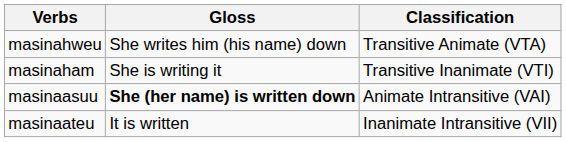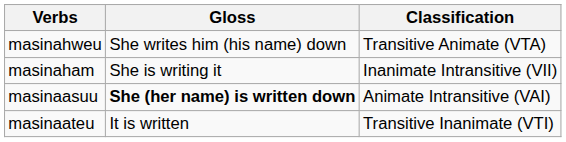masinaham | Classification: Transitive Inanimate (VTI) -> Inanimate Intransitive (VII)
masinaateu | Classification: Inanimate Intransitive (VII) -> Transitive Inanimate (VTI)
